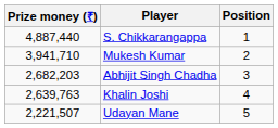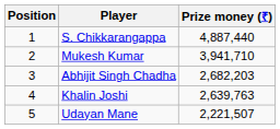columns swapped: Position <-> Prize money (₹)
